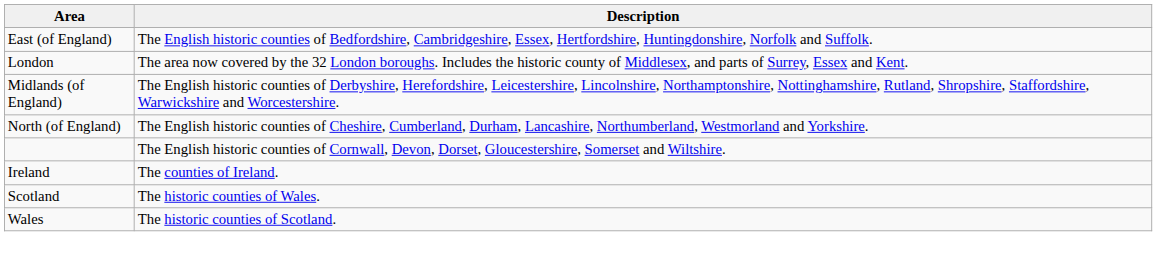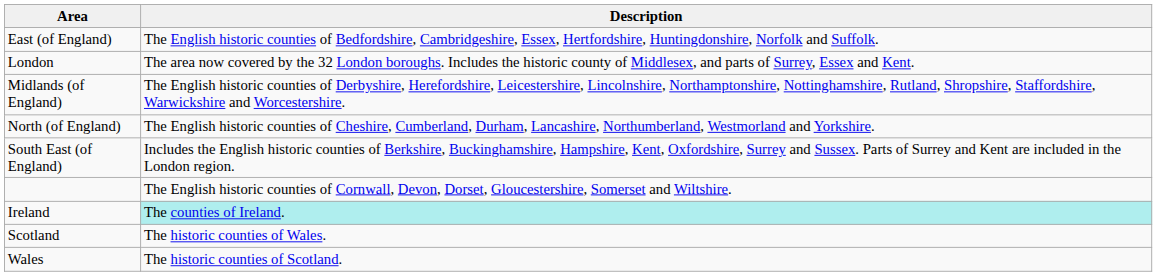+ row: South East (of England) | Includes the English historic counties of Berkshire, Buckinghamshire, Hampshire, Kent, Oxfordshire, Surrey and Sussex. Parts of Surrey and Kent are included in the London region.
Ireland | Description: no background -> paleturquoise background
